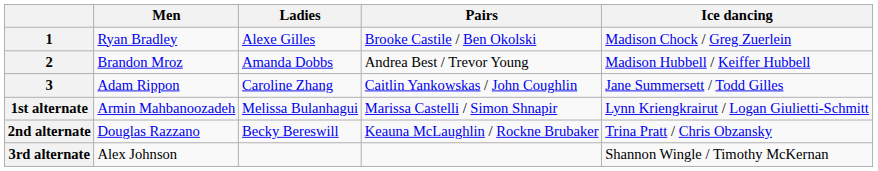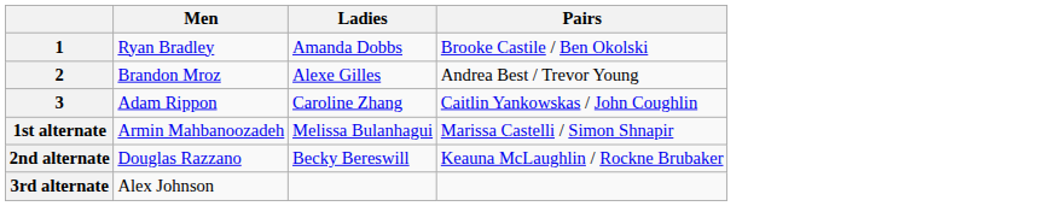- column: Ice dancing | Madison Chock / Greg Zuerlein | Madison Hubbell / Keiffer Hubbell | Jane Summersett / Todd Gilles | Lynn Kriengkrairut / Logan Giulietti-Schmitt | Trina Pratt / Chris Obzansky | Shannon Wingle / Timothy McKernan
1 | Ladies: Alexe Gilles -> Amanda Dobbs
2 | Ladies: Amanda Dobbs -> Alexe Gilles
